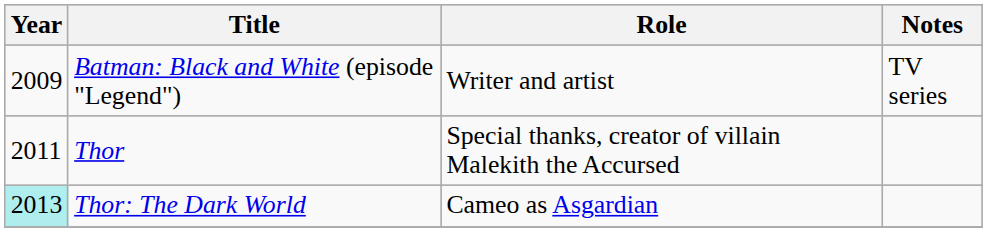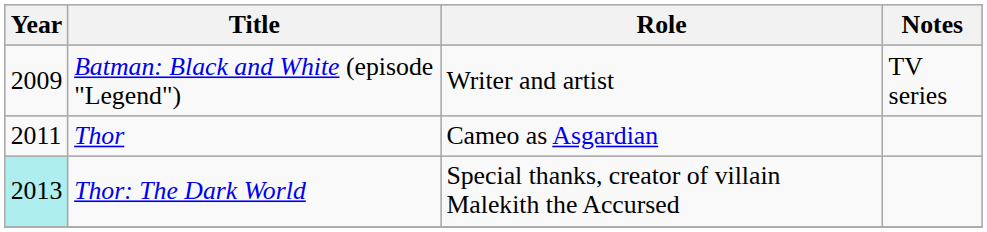Thor | Role: Special thanks, creator of villain Malekith the Accursed -> Cameo as Asgardian
Thor: The Dark World | Role: Cameo as Asgardian -> Special thanks, creator of villain Malekith the Accursed
